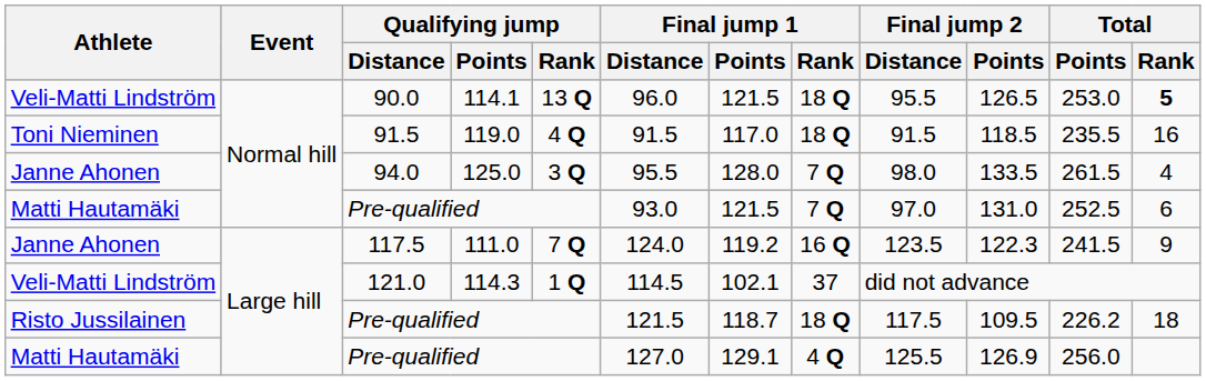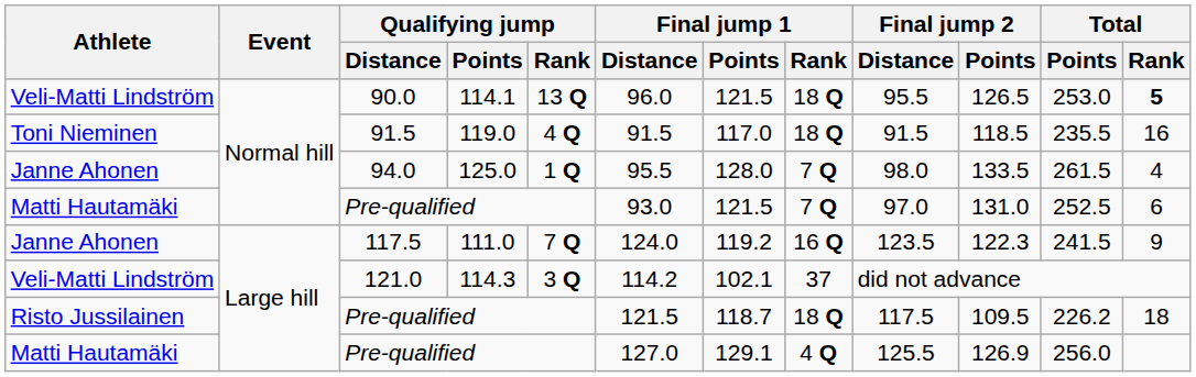94.0 | Qualifying jump / Rank: 3 Q -> 1 Q
121.0 | Qualifying jump / Rank: 1 Q -> 3 Q
121.0 | Final jump 1 / Distance: 114.5 -> 114.2
